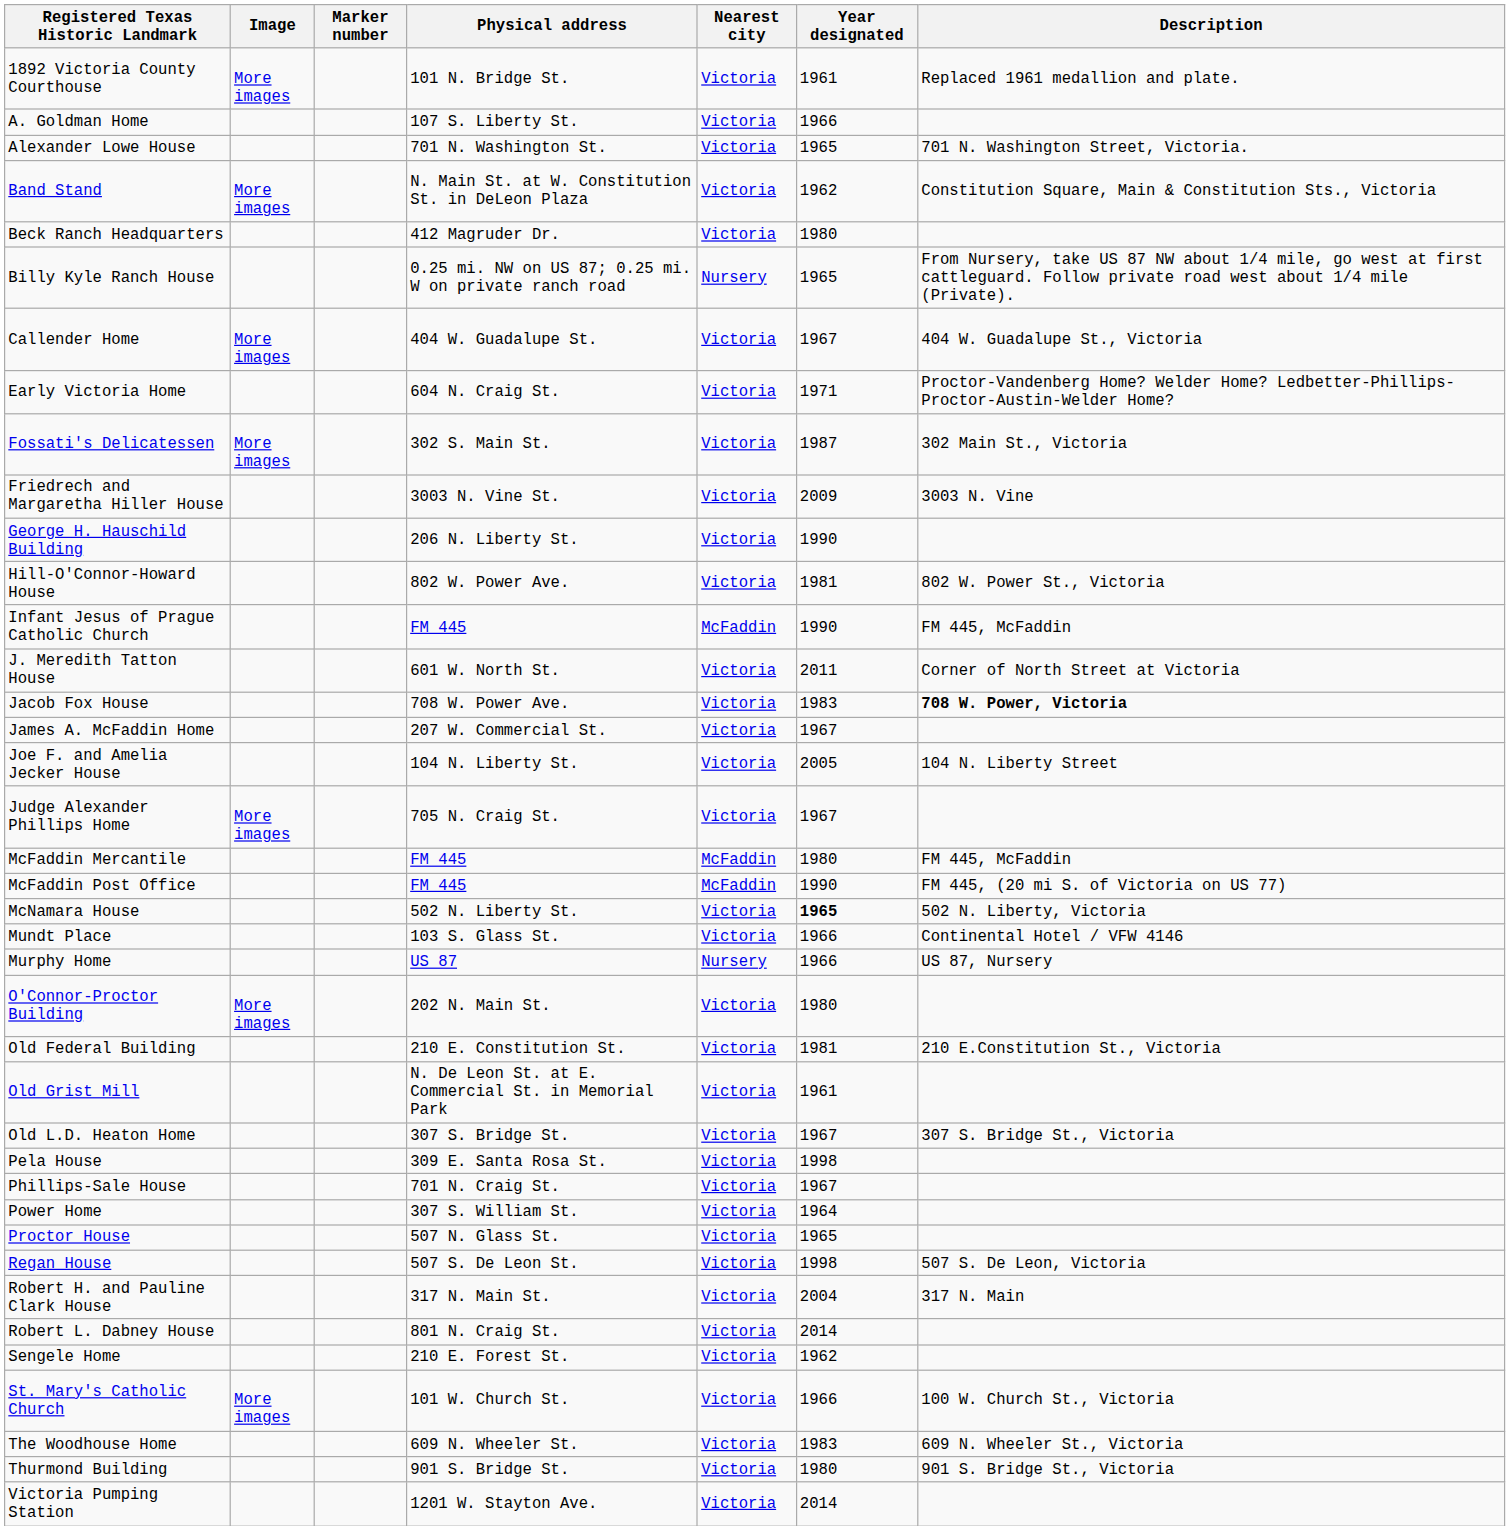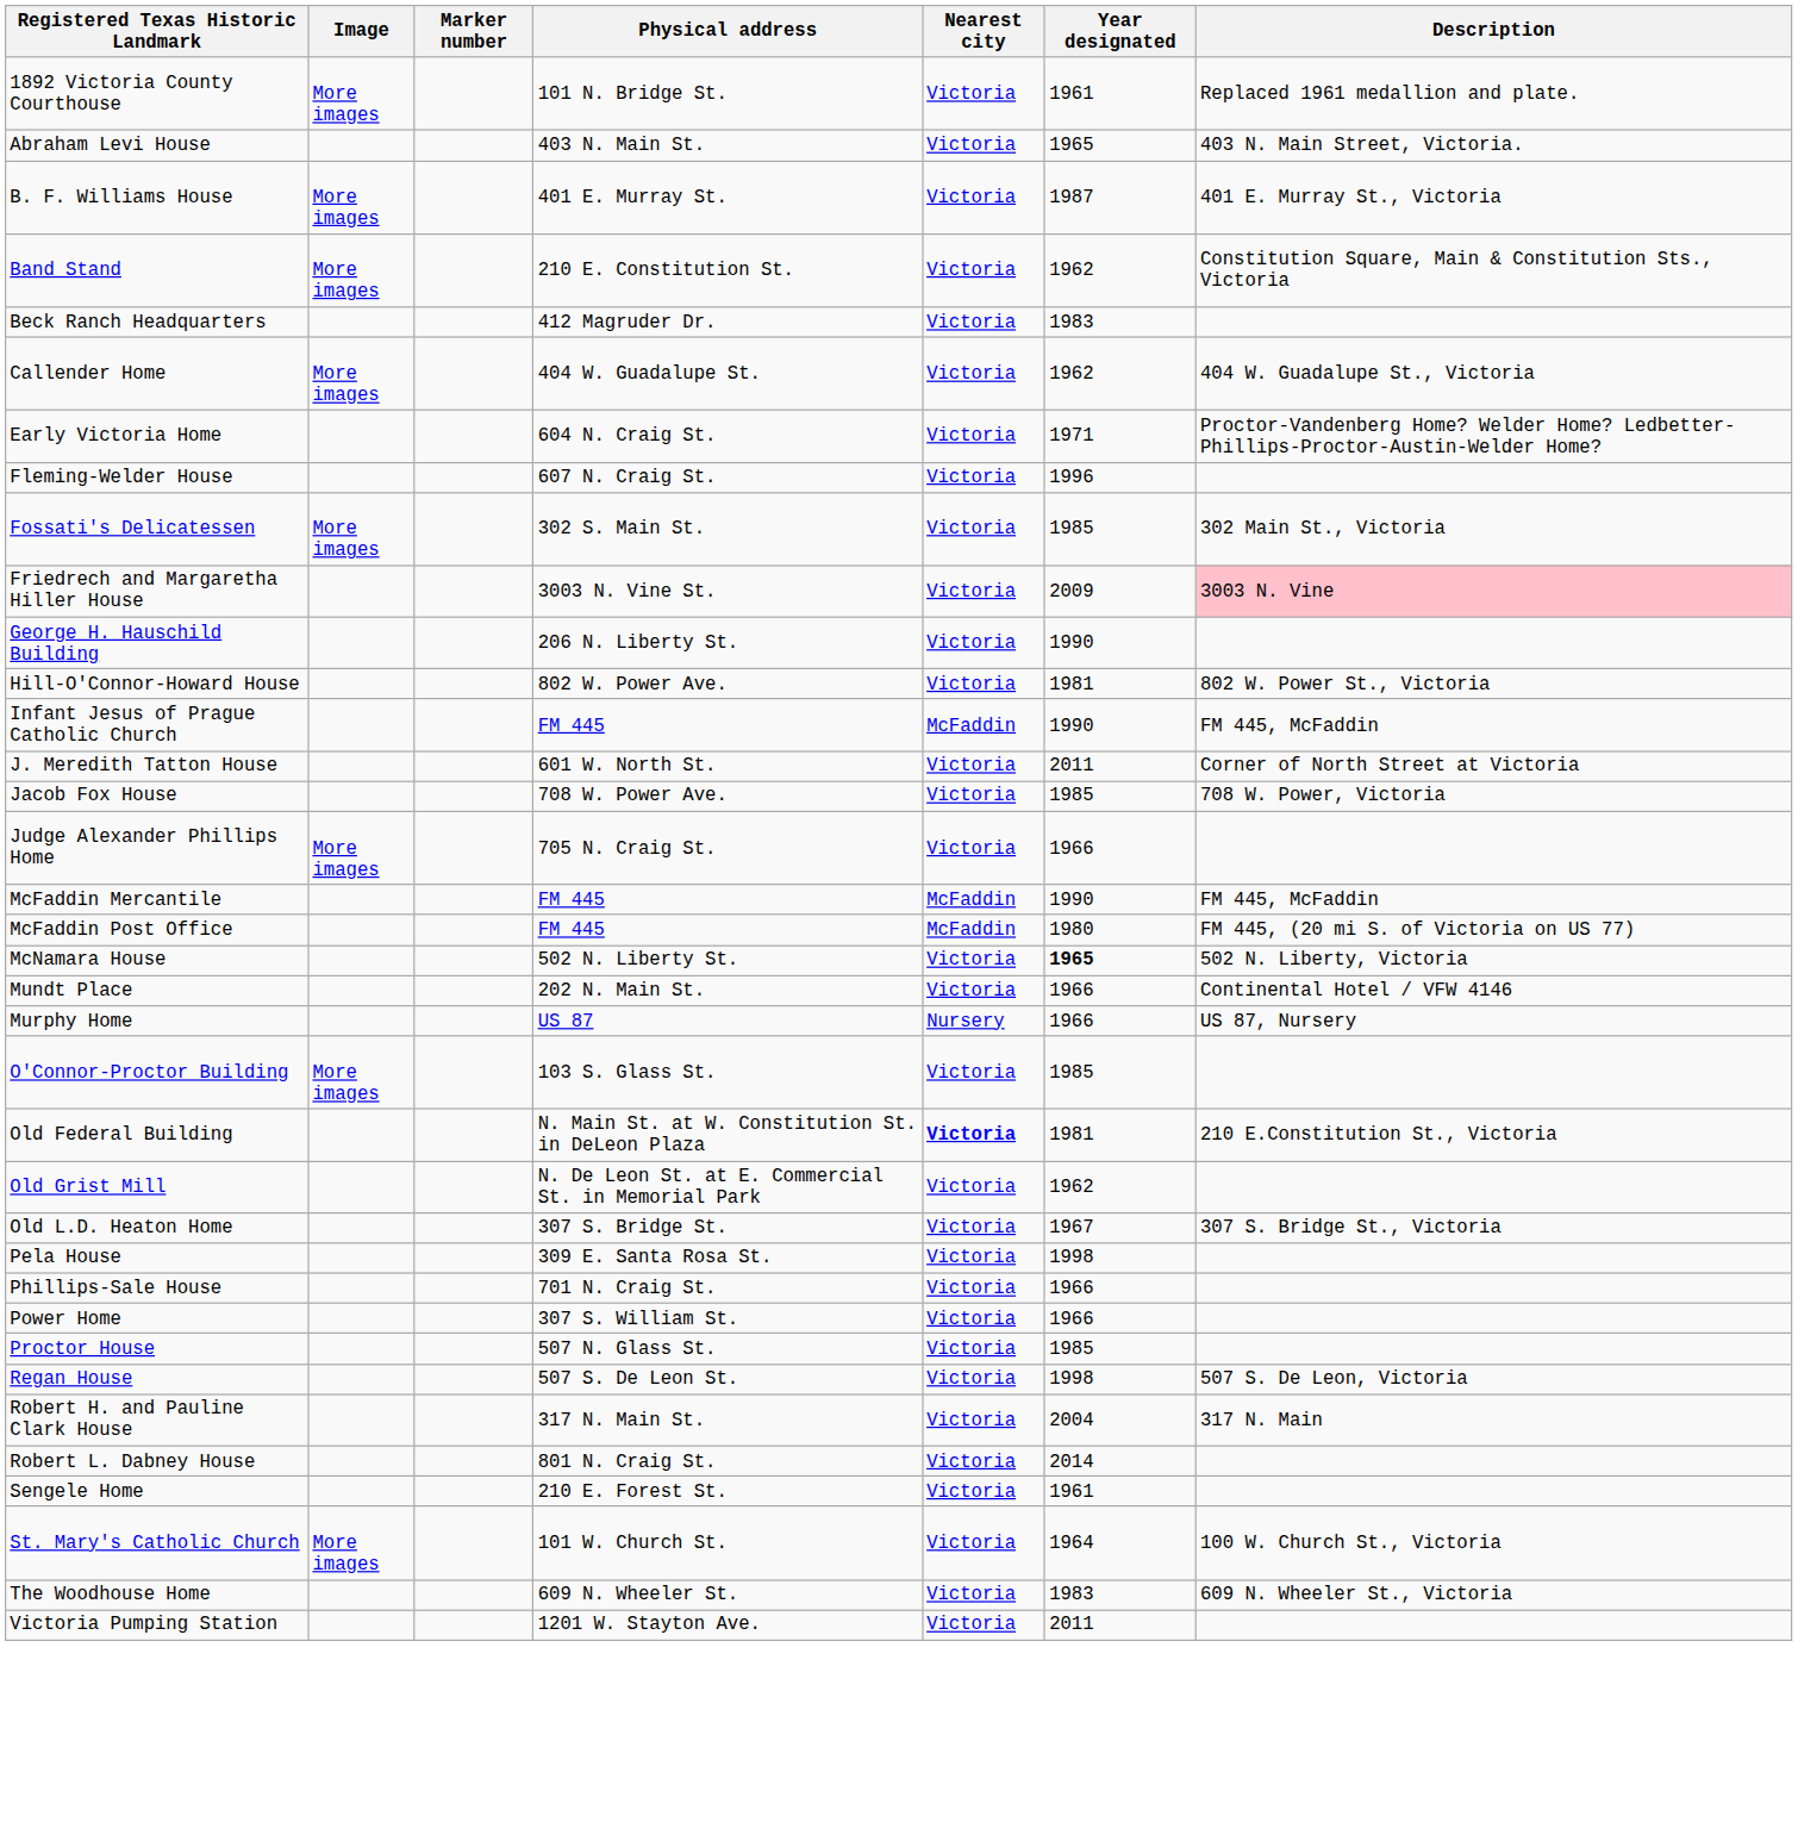- row: A. Goldman Home | 107 S. Liberty St. | Victoria | 1966
+ row: Abraham Levi House | 403 N. Main St. | Victoria | 1965 | 403 N. Main Street, Victoria.
- row: Alexander Lowe House | 701 N. Washington St. | Victoria | 1965 | 701 N. Washington Street, Victoria.
+ row: B. F. Williams House | More images | 401 E. Murray St. | Victoria | 1987 | 401 E. Murray St., Victoria
Band Stand | Physical address: N. Main St. at W. Constitution St. in DeLeon Plaza -> 210 E. Constitution St.
Beck Ranch Headquarters | Year designated: 1980 -> 1983
- row: Billy Kyle Ranch House | 0.25 mi. NW on US 87; 0.25 mi. W on private ranch road | Nursery | 1965 | From Nursery, take US 87 NW about 1/4 mile, go west at first cattleguard. Follow private road west about 1/4 mile (Private).
Callender Home | Year designated: 1967 -> 1962
+ row: Fleming-Welder House | 607 N. Craig St. | Victoria | 1996
Fossati's Delicatessen | Year designated: 1987 -> 1985
Friedrech and Margaretha Hiller House | Description: no background -> pink background
Jacob Fox House | Year designated: 1983 -> 1985
Jacob Fox House | Description: bold -> normal
- row: James A. McFaddin Home | 207 W. Commercial St. | Victoria | 1967
- row: Joe F. and Amelia Jecker House | 104 N. Liberty St. | Victoria | 2005 | 104 N. Liberty Street
Judge Alexander Phillips Home | Year designated: 1967 -> 1966
McFaddin Mercantile | Year designated: 1980 -> 1990
McFaddin Post Office | Year designated: 1990 -> 1980
Mundt Place | Physical address: 103 S. Glass St. -> 202 N. Main St.
O'Connor-Proctor Building | Physical address: 202 N. Main St. -> 103 S. Glass St.
O'Connor-Proctor Building | Year designated: 1980 -> 1985
Old Federal Building | Physical address: 210 E. Constitution St. -> N. Main St. at W. Constitution St. in DeLeon Plaza
Old Federal Building | Nearest city: normal -> bold
Old Grist Mill | Year designated: 1961 -> 1962
Phillips-Sale House | Year designated: 1967 -> 1966
Power Home | Year designated: 1964 -> 1966
Proctor House | Year designated: 1965 -> 1985
Sengele Home | Year designated: 1962 -> 1961
St. Mary's Catholic Church | Year designated: 1966 -> 1964
- row: Thurmond Building | 901 S. Bridge St. | Victoria | 1980 | 901 S. Bridge St., Victoria
Victoria Pumping Station | Year designated: 2014 -> 2011
